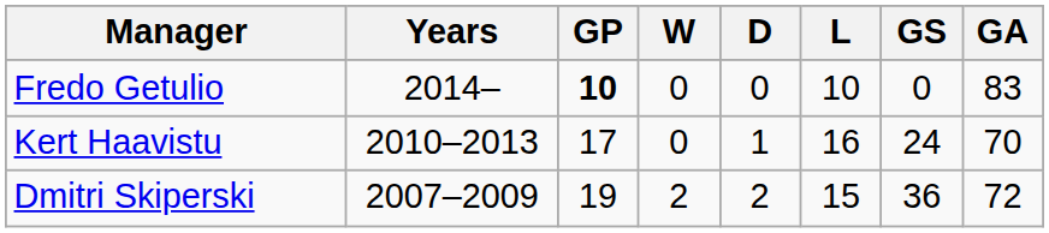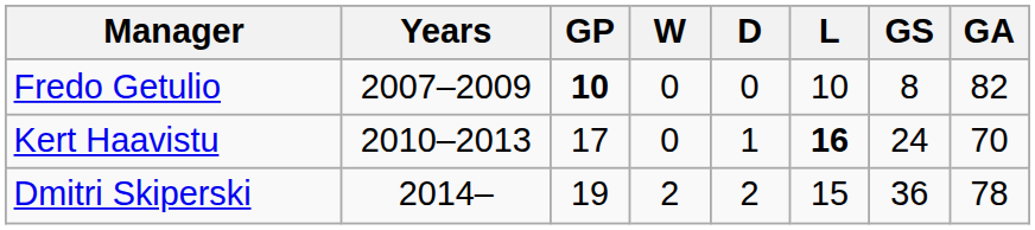Fredo Getulio | Years: 2014– -> 2007–2009
Fredo Getulio | GS: 0 -> 8
Fredo Getulio | GA: 83 -> 82
Kert Haavistu | L: normal -> bold
Dmitri Skiperski | Years: 2007–2009 -> 2014–
Dmitri Skiperski | GA: 72 -> 78
